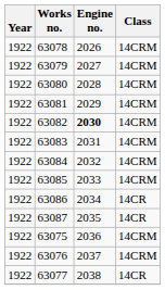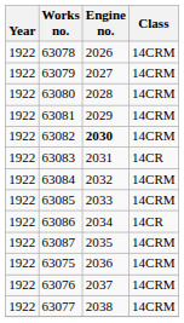63083 | Class: 14CRM -> 14CR
63087 | Class: 14CR -> 14CRM
63077 | Class: 14CR -> 14CRM
